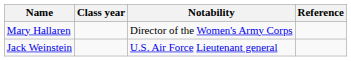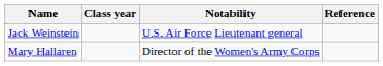rows swapped: Mary Hallaren <-> Jack Weinstein
